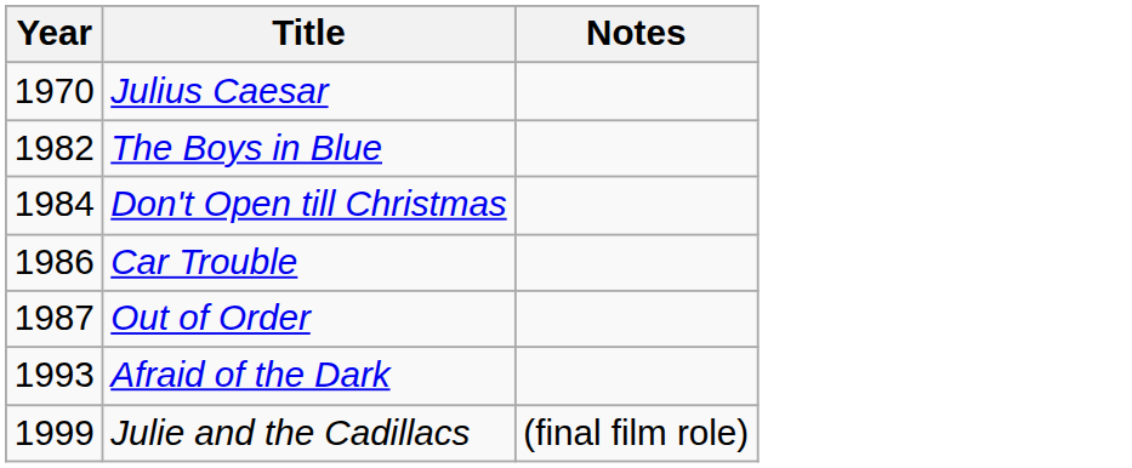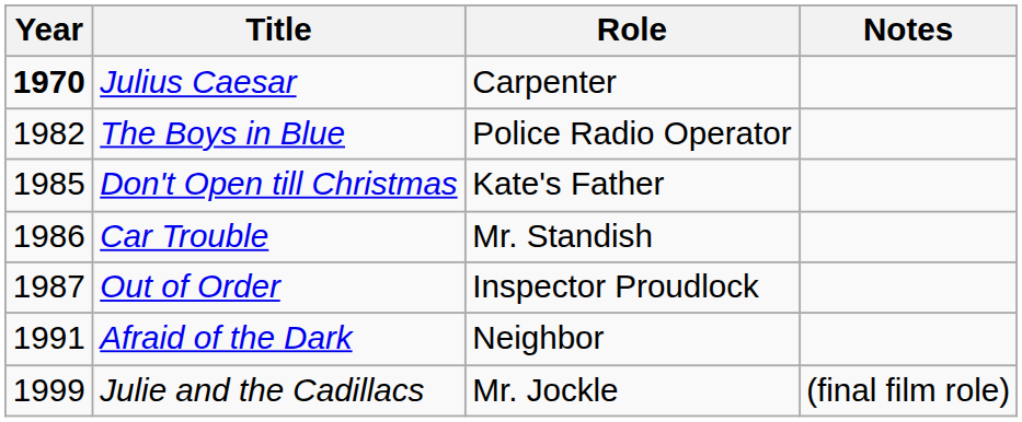+ column: Role | Carpenter | Police Radio Operator | Kate's Father | Mr. Standish | Inspector Proudlock | Neighbor | Mr. Jockle
Julius Caesar | Year: normal -> bold
Don't Open till Christmas | Year: 1984 -> 1985
Afraid of the Dark | Year: 1993 -> 1991
